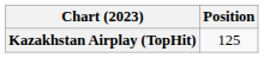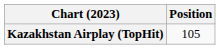Kazakhstan Airplay (TopHit) | Position: 125 -> 105
